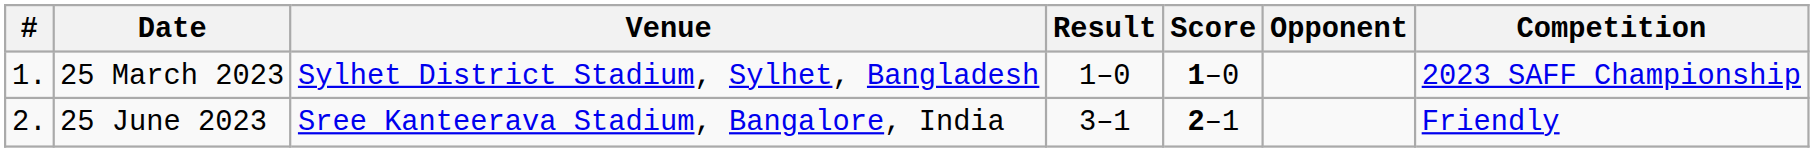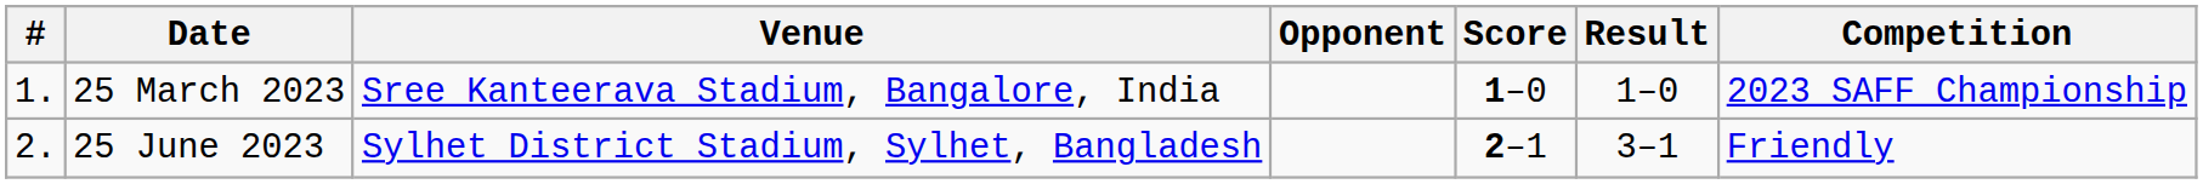columns swapped: Opponent <-> Result
25 March 2023 | Venue: Sylhet District Stadium, Sylhet, Bangladesh -> Sree Kanteerava Stadium, Bangalore, India
25 June 2023 | Venue: Sree Kanteerava Stadium, Bangalore, India -> Sylhet District Stadium, Sylhet, Bangladesh
